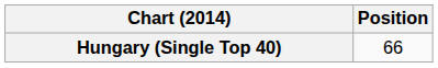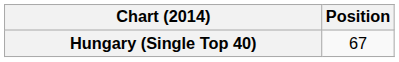Hungary (Single Top 40) | Position: 66 -> 67
